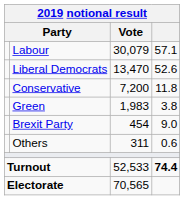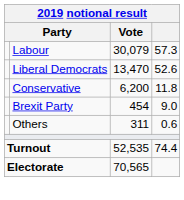Labour | column 4: 57.1 -> 57.3
Conservative | Vote: 7,200 -> 6,200
- row: Green | 1,983 | 3.8
Turnout | Vote: 52,533 -> 52,535
Turnout | column 4: bold -> normal
